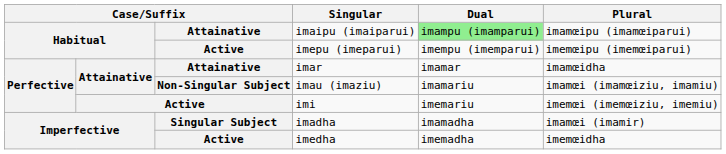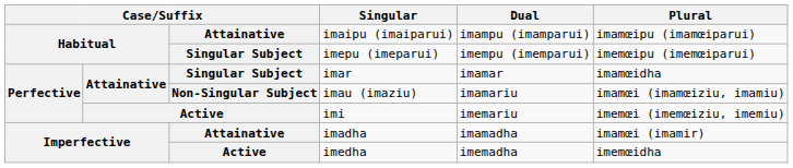imaipu (imaiparui) | Dual: lightgreen background -> no background
imepu (imeparui) | column 3: Active -> Singular Subject
imar | column 3: Attainative -> Singular Subject
imadha | column 3: Singular Subject -> Attainative
